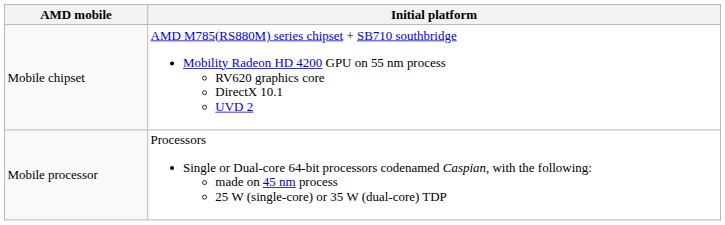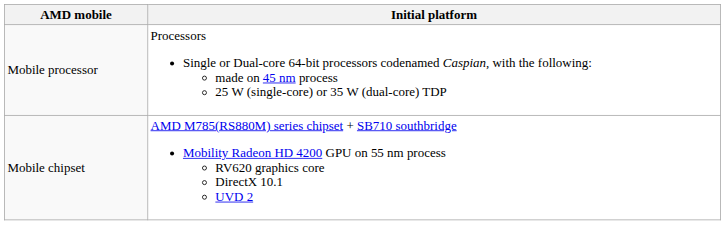rows swapped: Mobile processor <-> Mobile chipset
